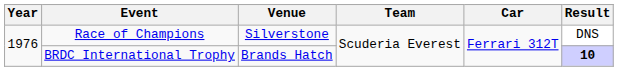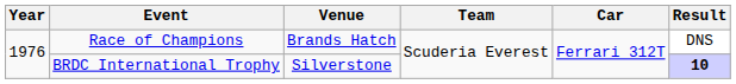Race of Champions | Venue: Silverstone -> Brands Hatch
BRDC International Trophy | Venue: Brands Hatch -> Silverstone
